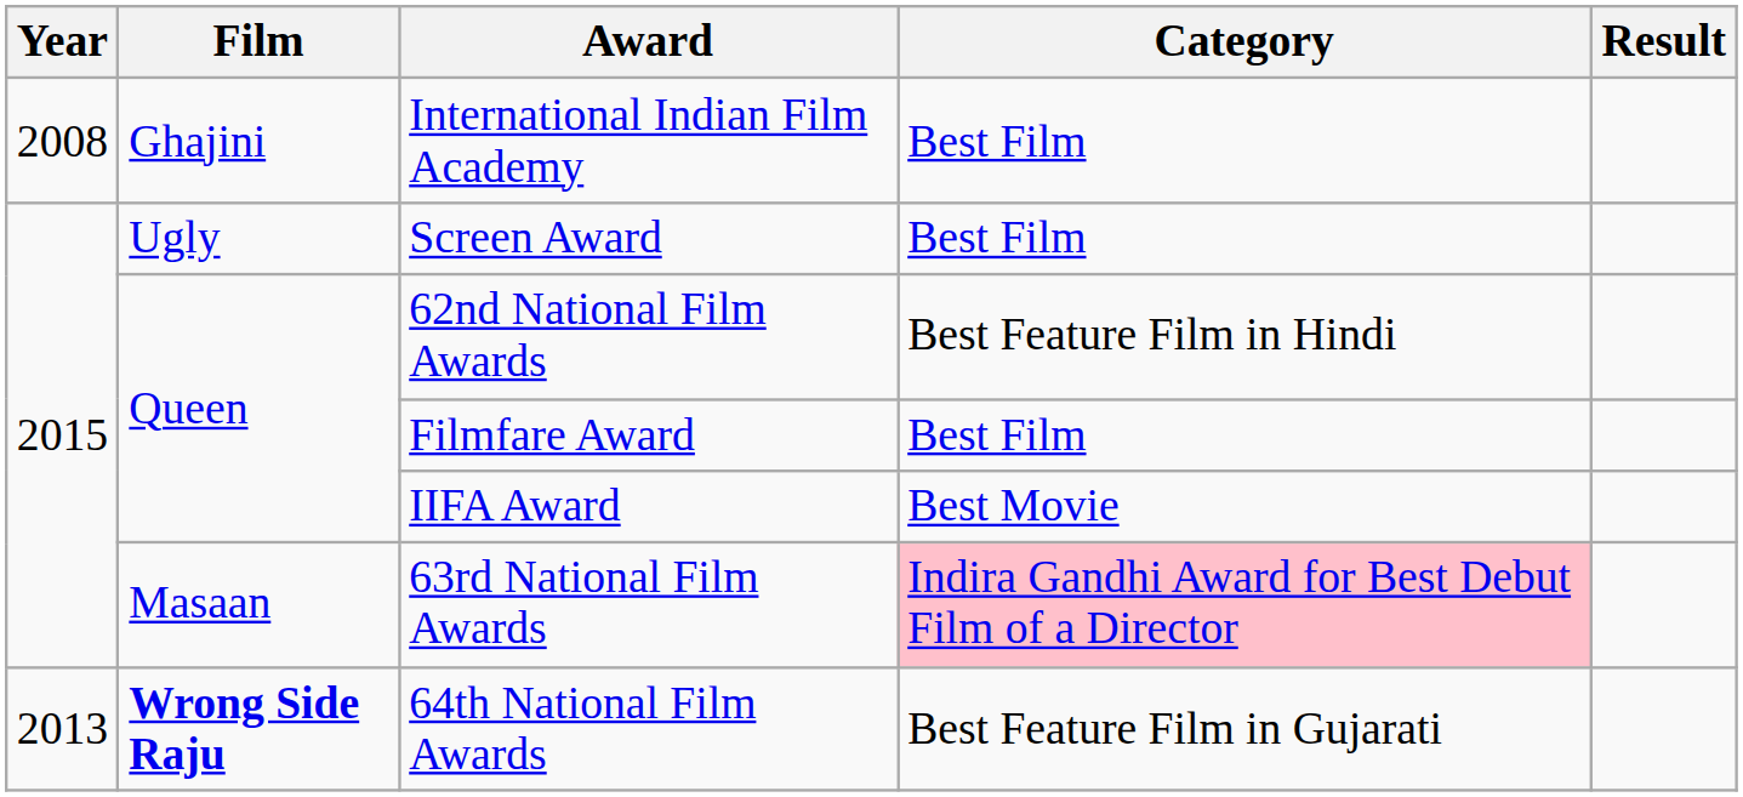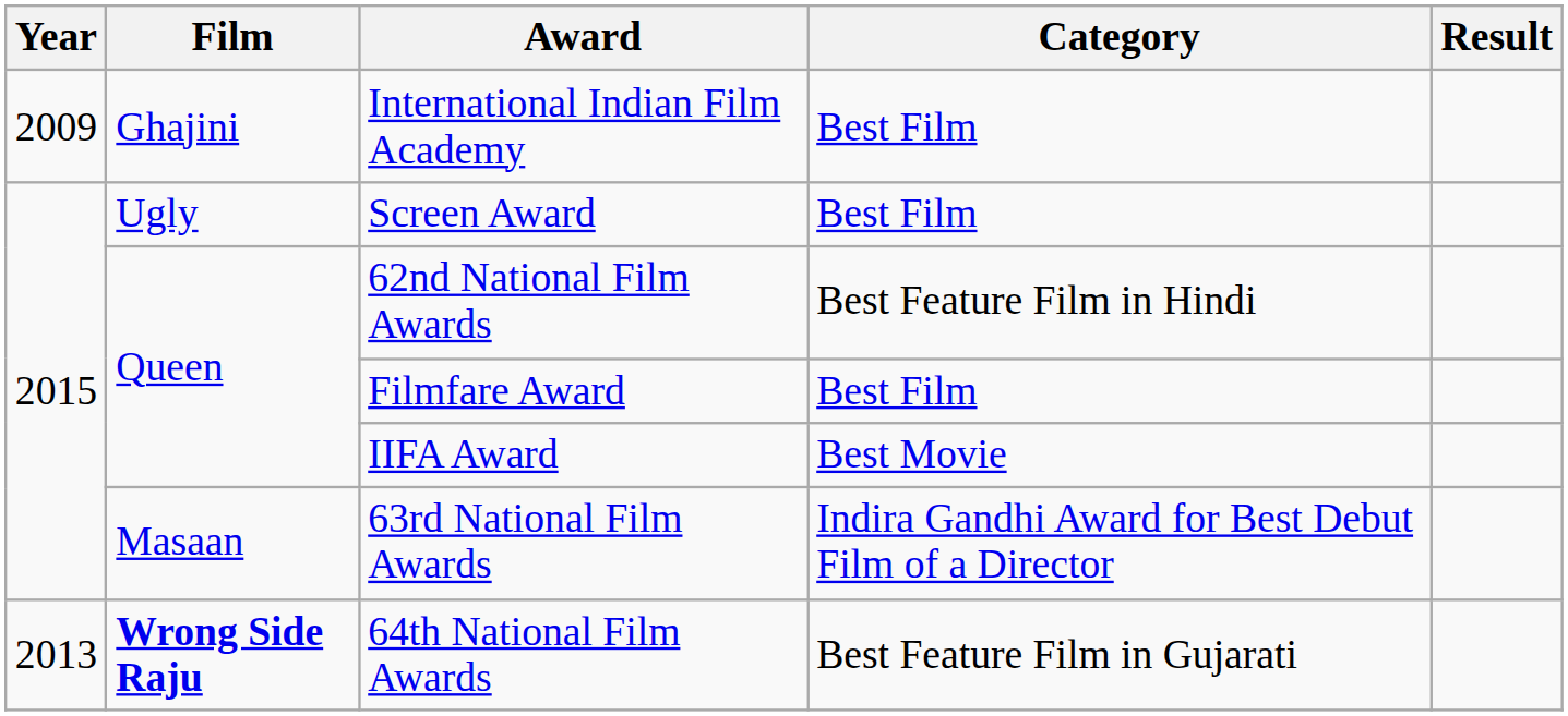International Indian Film Academy | Year: 2008 -> 2009
63rd National Film Awards | Category: pink background -> no background
